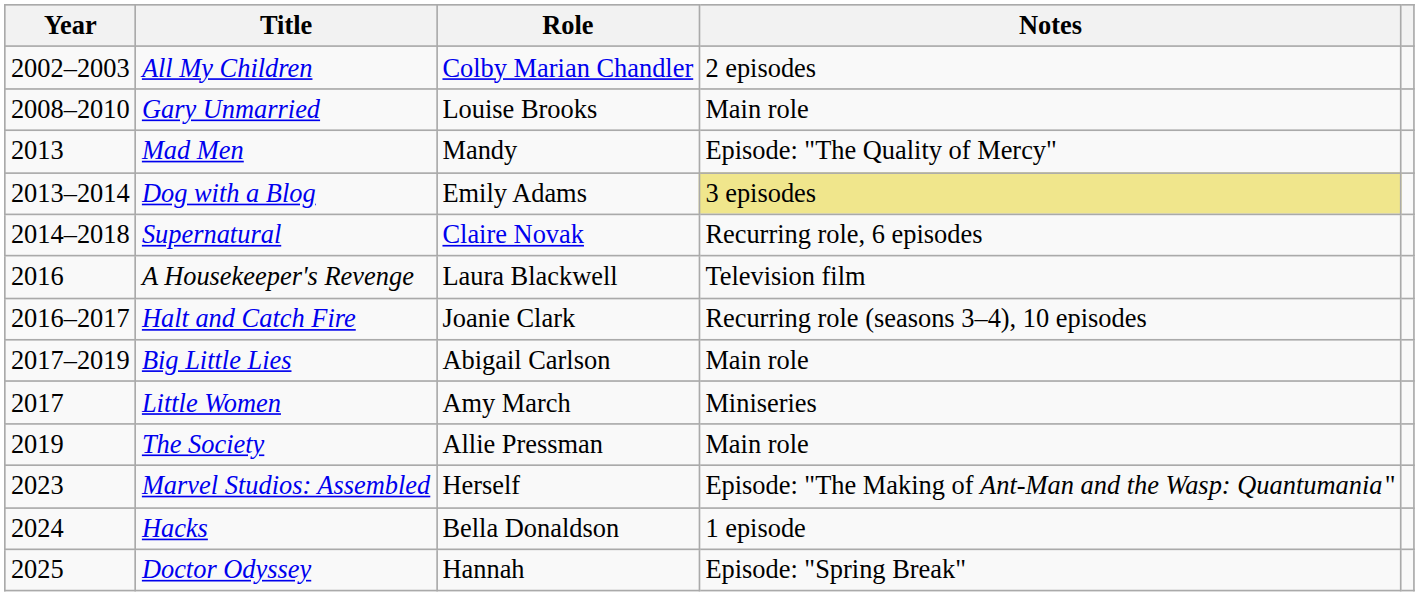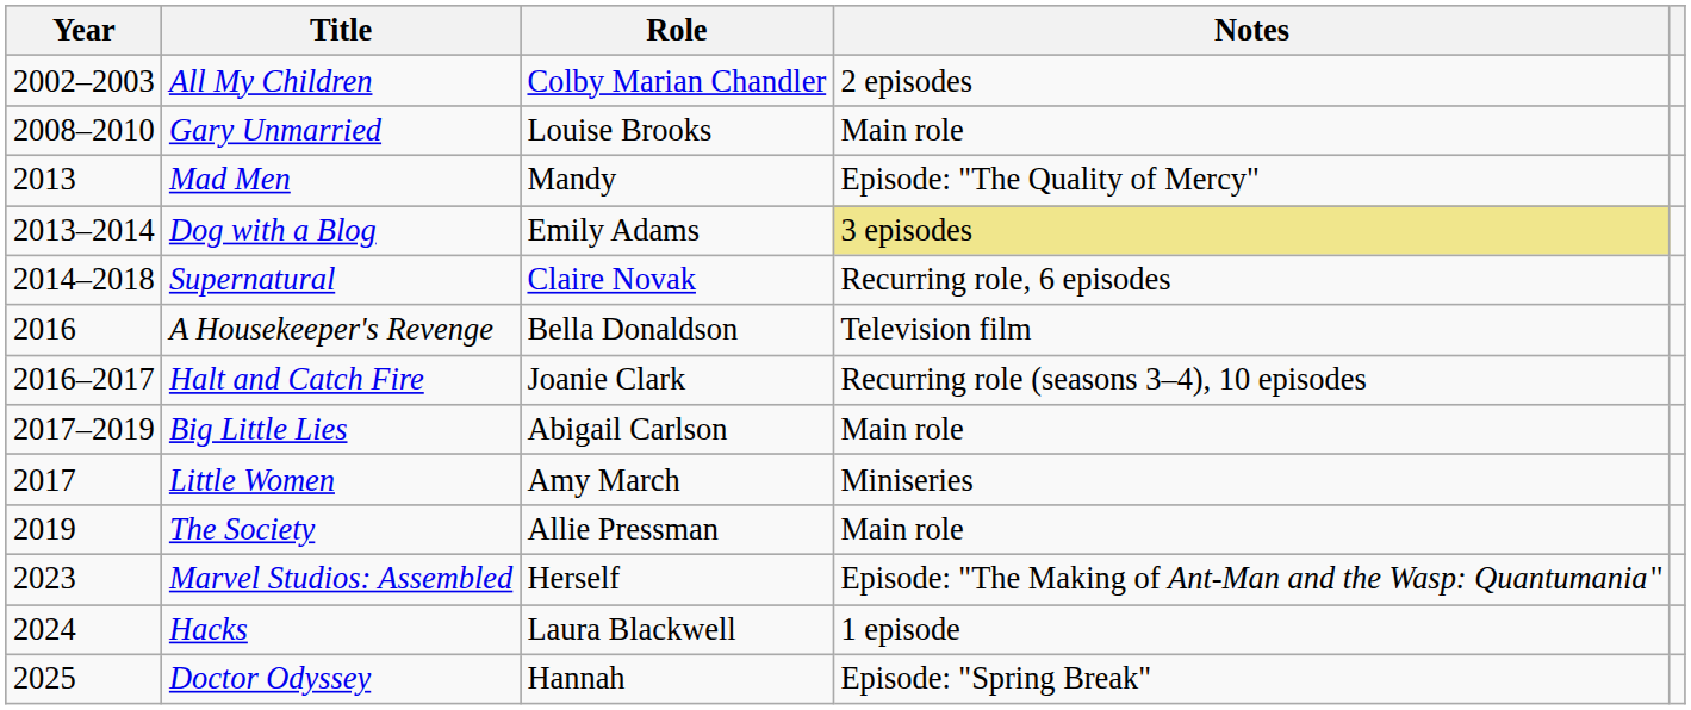A Housekeeper's Revenge | Role: Laura Blackwell -> Bella Donaldson
Hacks | Role: Bella Donaldson -> Laura Blackwell
